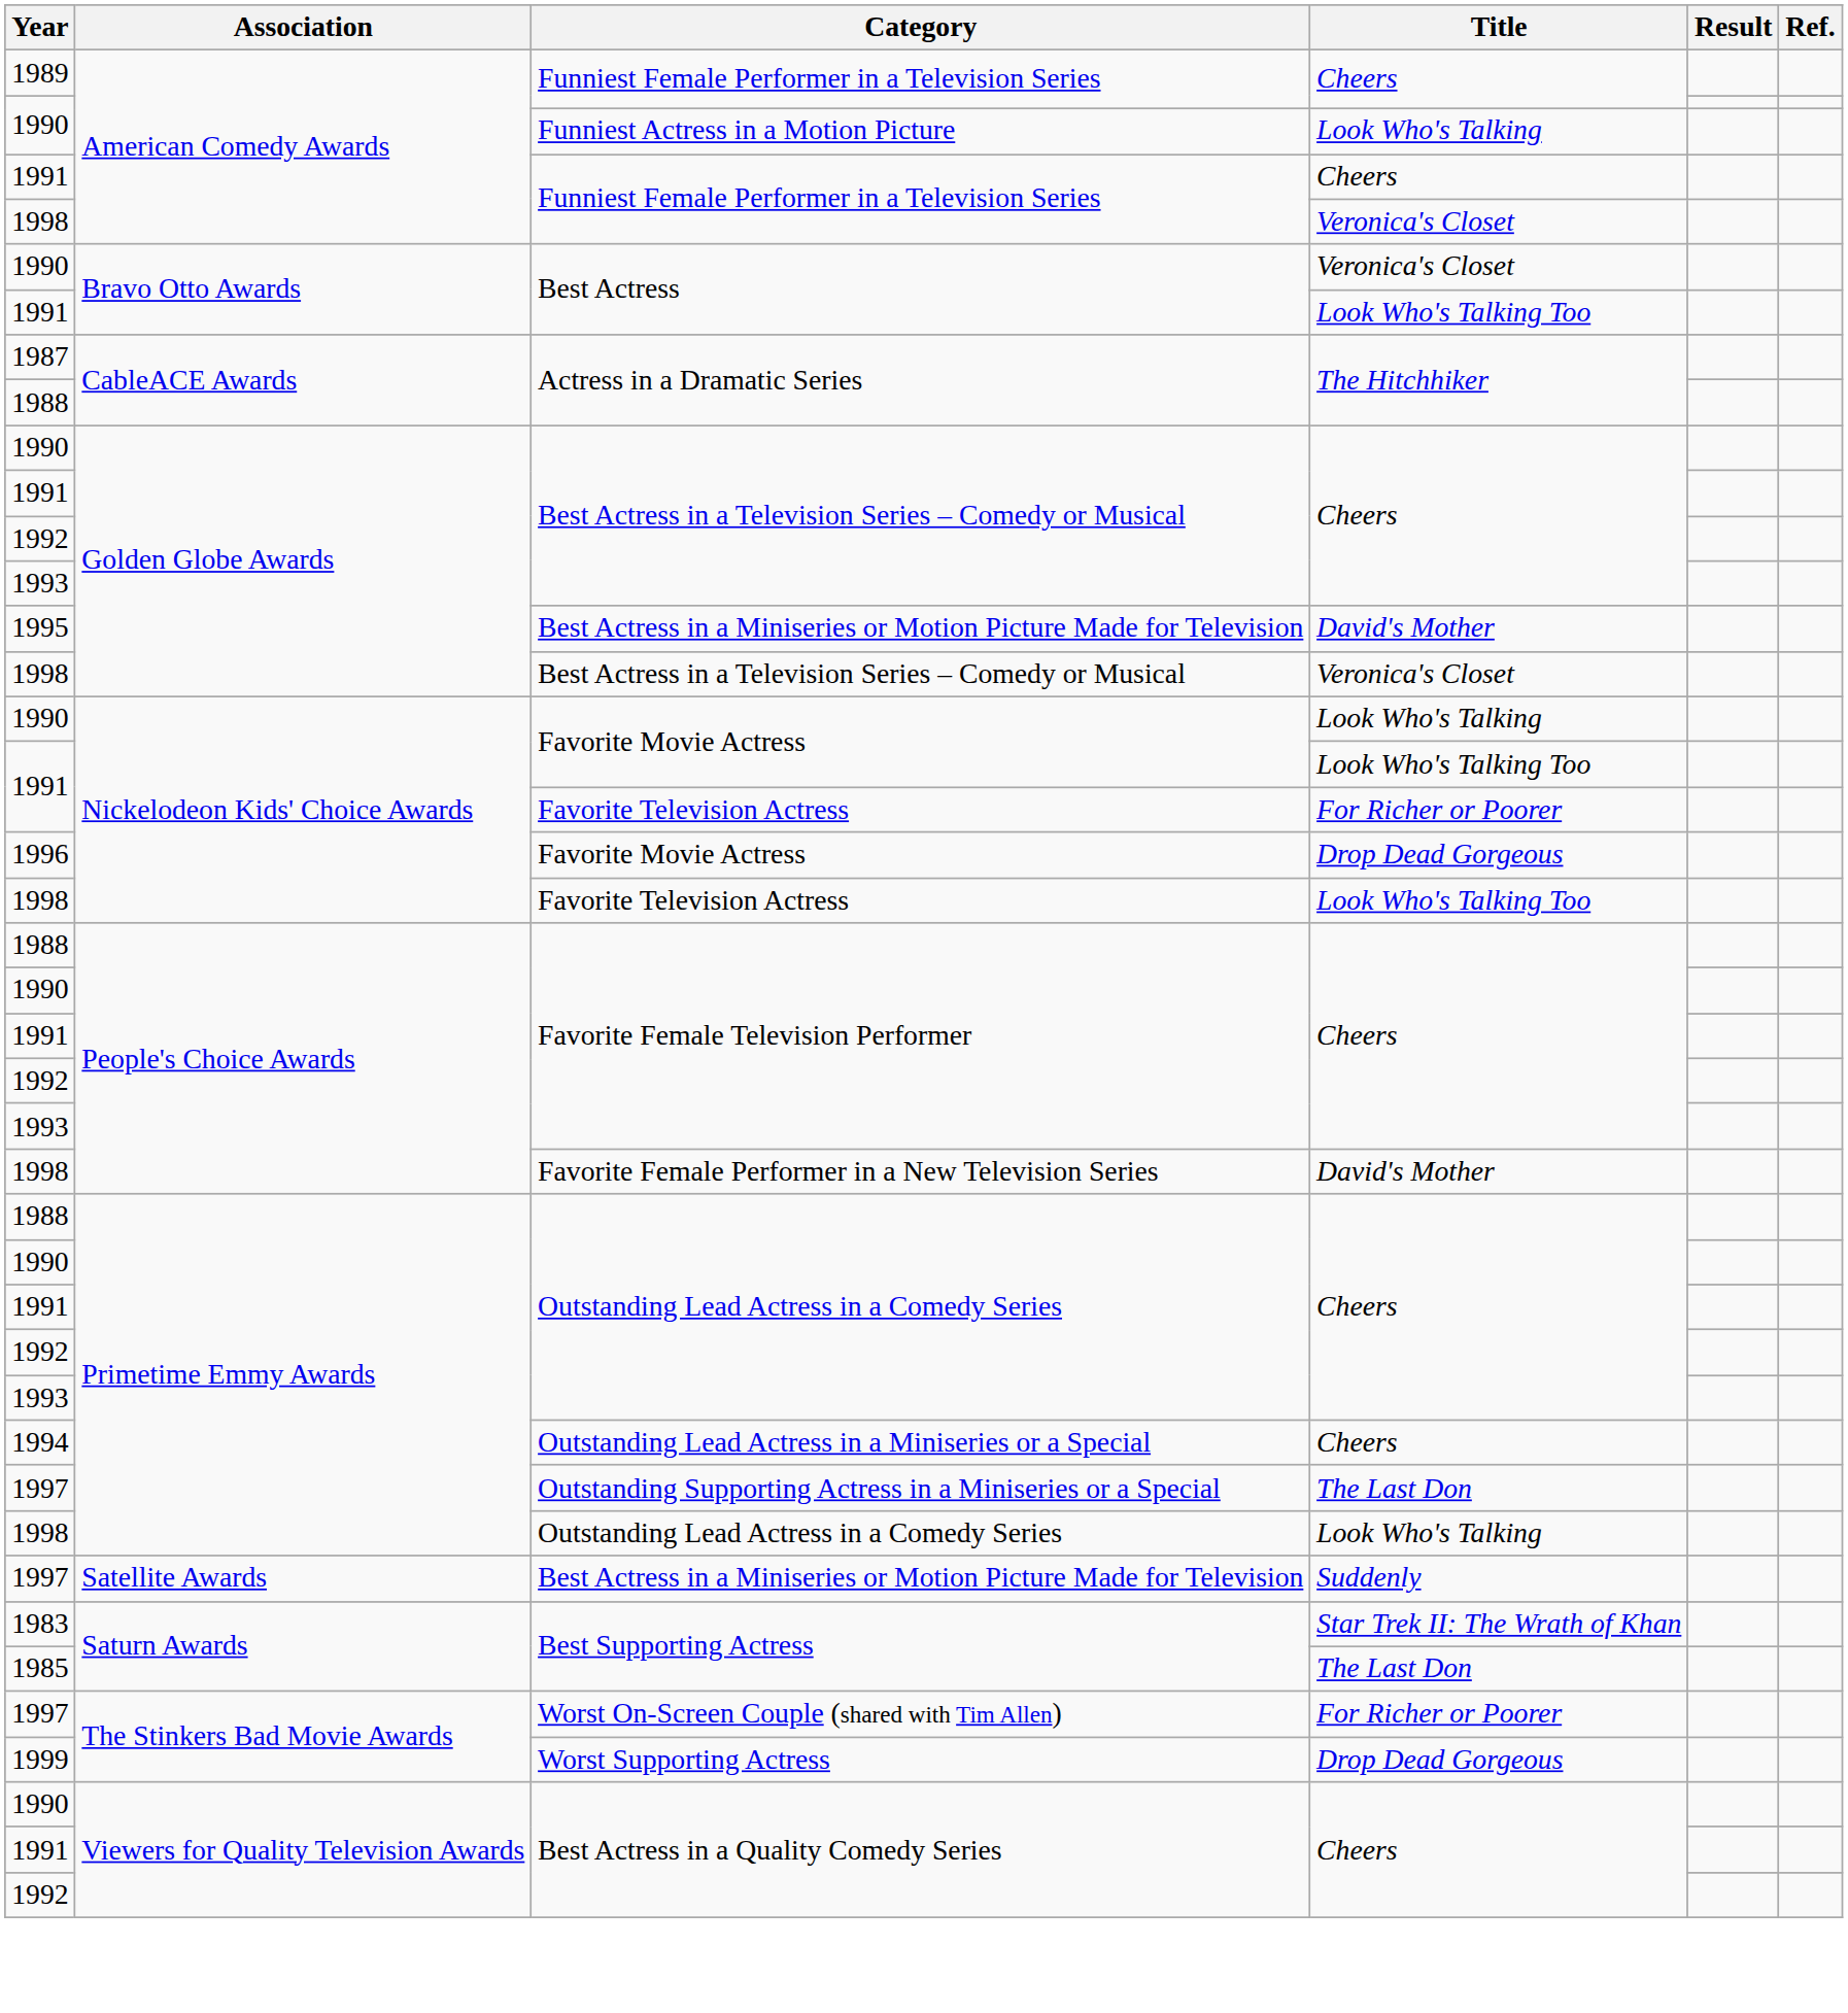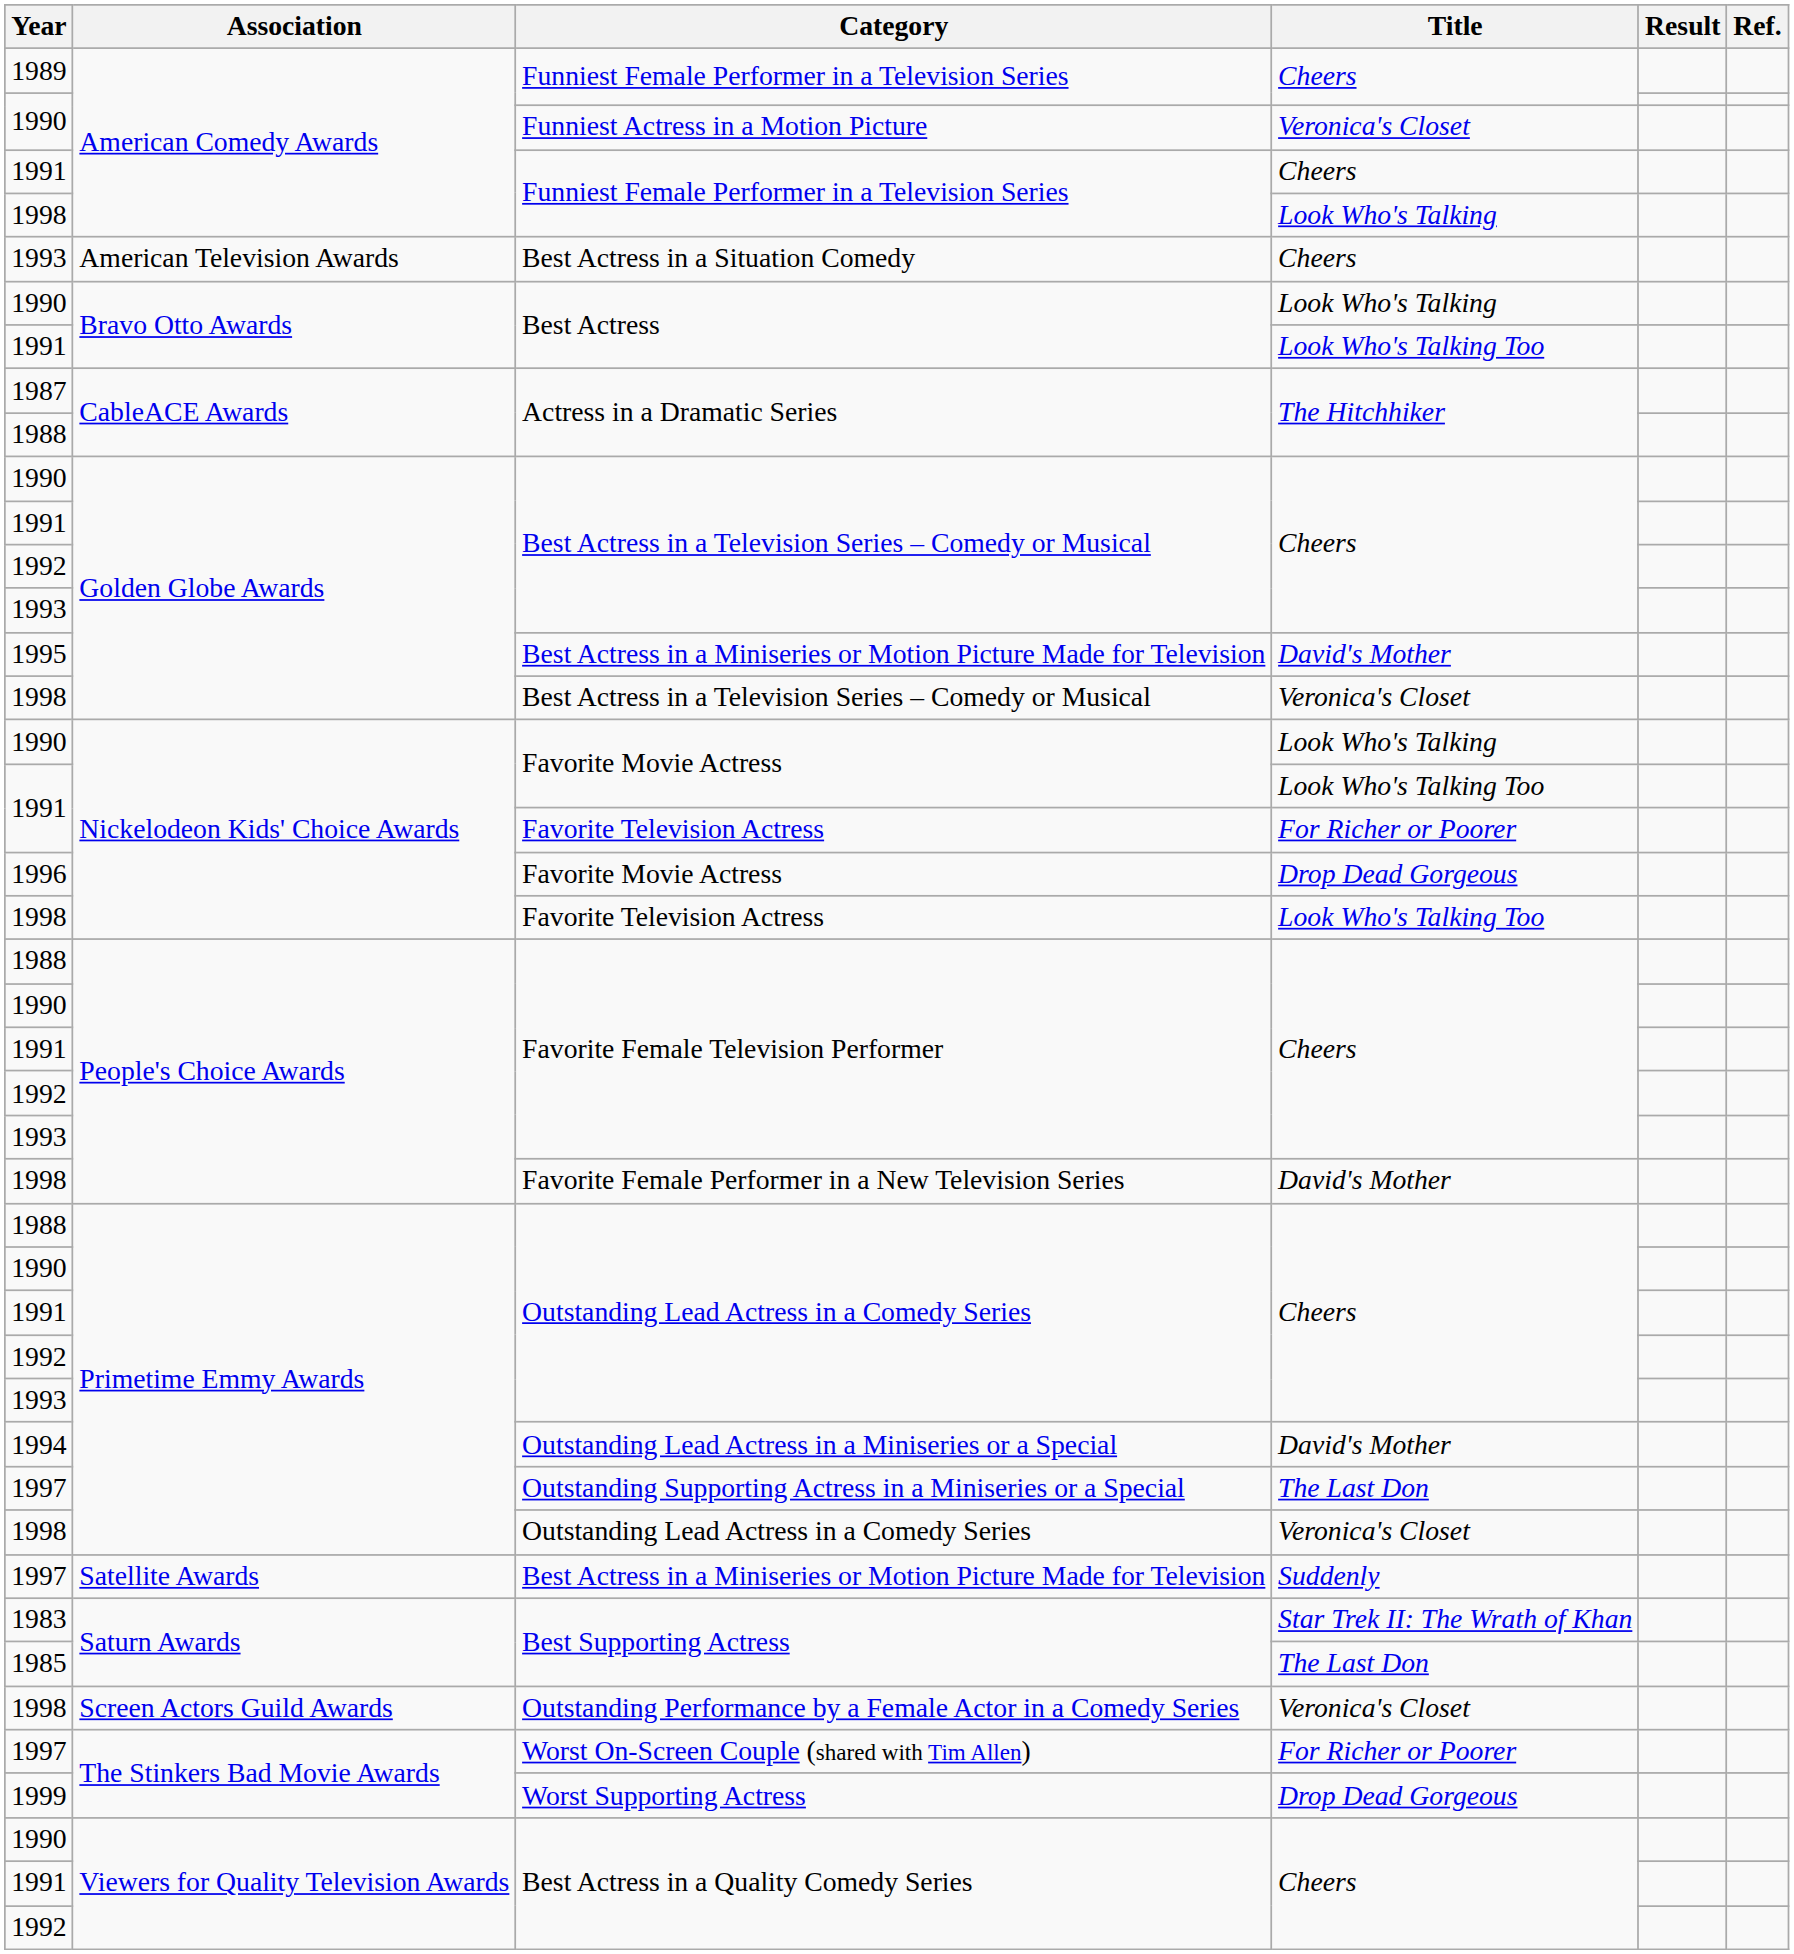Funniest Actress in a Motion Picture | Title: Look Who's Talking -> Veronica's Closet
1998 / Funniest Female Performer in a Television Series | Title: Veronica's Closet -> Look Who's Talking
+ row: 1993 | American Television Awards | Best Actress in a Situation Comedy | Cheers
1990 / Best Actress | Title: Veronica's Closet -> Look Who's Talking
Outstanding Lead Actress in a Miniseries or a Special | Title: Cheers -> David's Mother
1998 / Outstanding Lead Actress in a Comedy Series | Title: Look Who's Talking -> Veronica's Closet
+ row: 1998 | Screen Actors Guild Awards | Outstanding Performance by a Female Actor in a Comedy Series | Veronica's Closet
